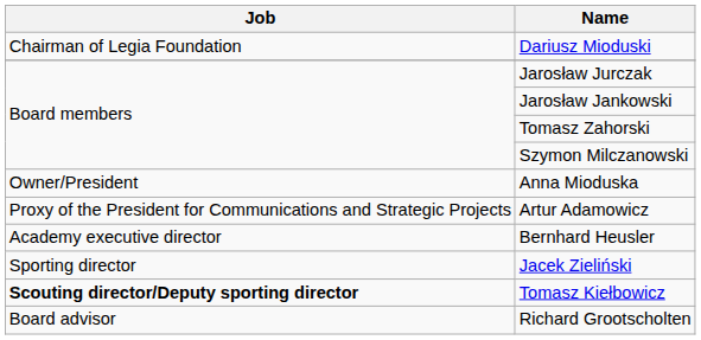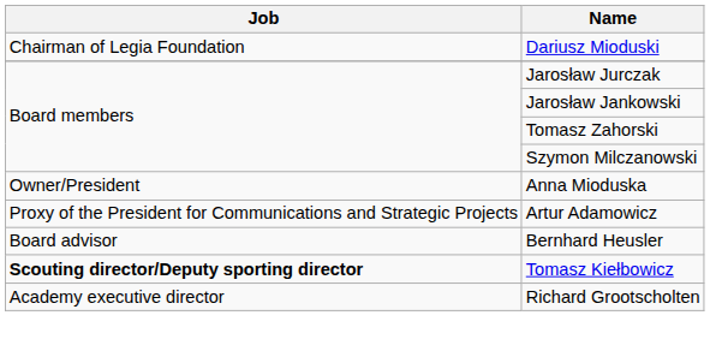Bernhard Heusler | Job: Academy executive director -> Board advisor
- row: Sporting director | Jacek Zieliński
Richard Grootscholten | Job: Board advisor -> Academy executive director
